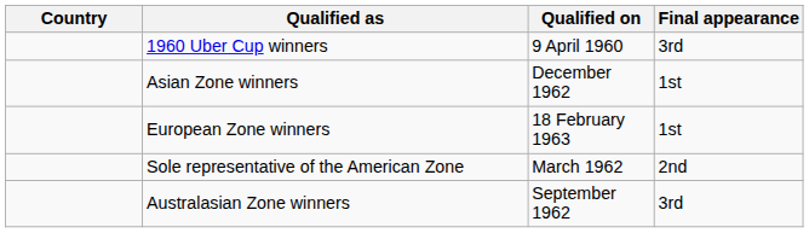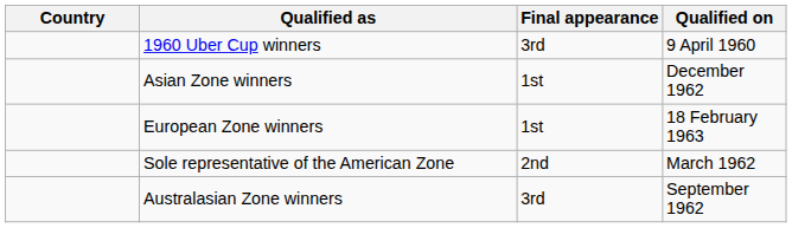columns swapped: Qualified on <-> Final appearance
